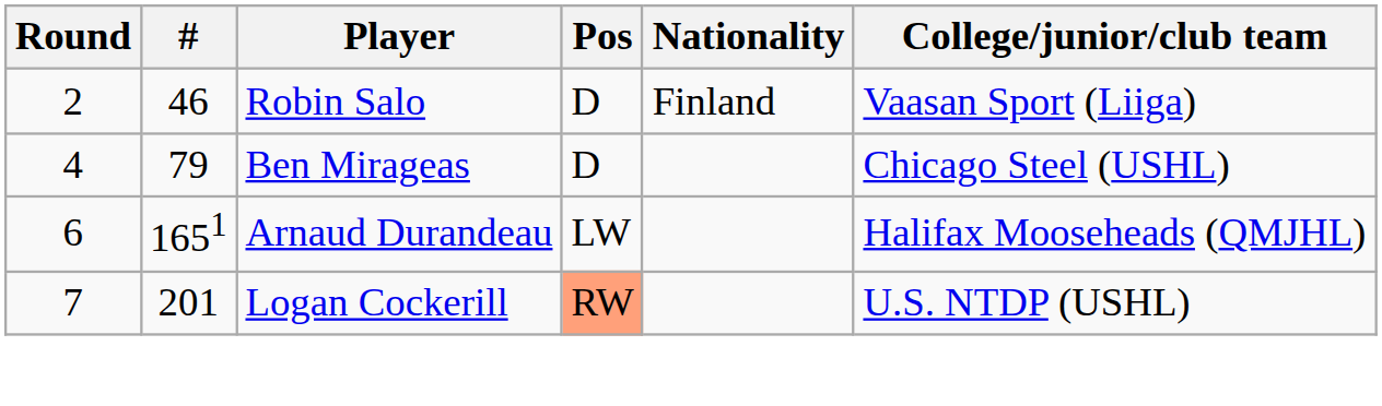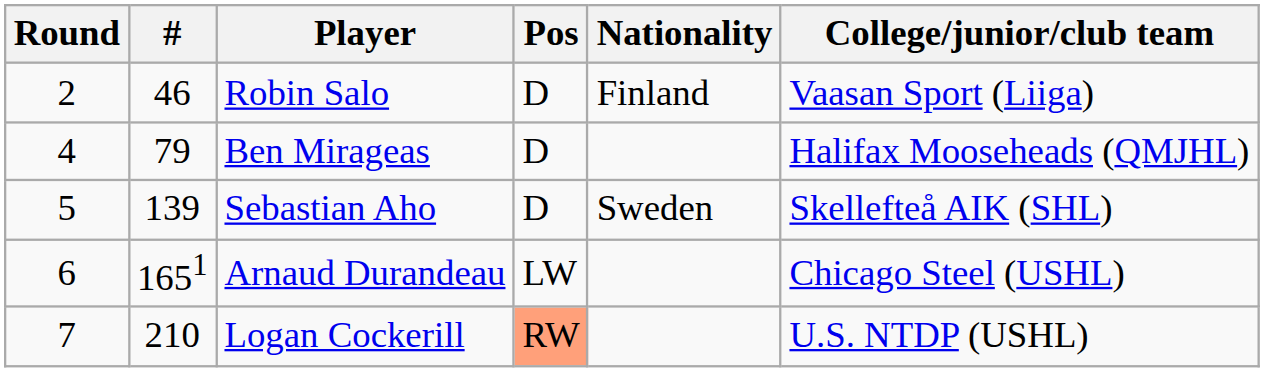Ben Mirageas | College/junior/club team: Chicago Steel (USHL) -> Halifax Mooseheads (QMJHL)
+ row: 5 | 139 | Sebastian Aho | D | Sweden | Skellefteå AIK (SHL)
Arnaud Durandeau | College/junior/club team: Halifax Mooseheads (QMJHL) -> Chicago Steel (USHL)
Logan Cockerill | #: 201 -> 210
